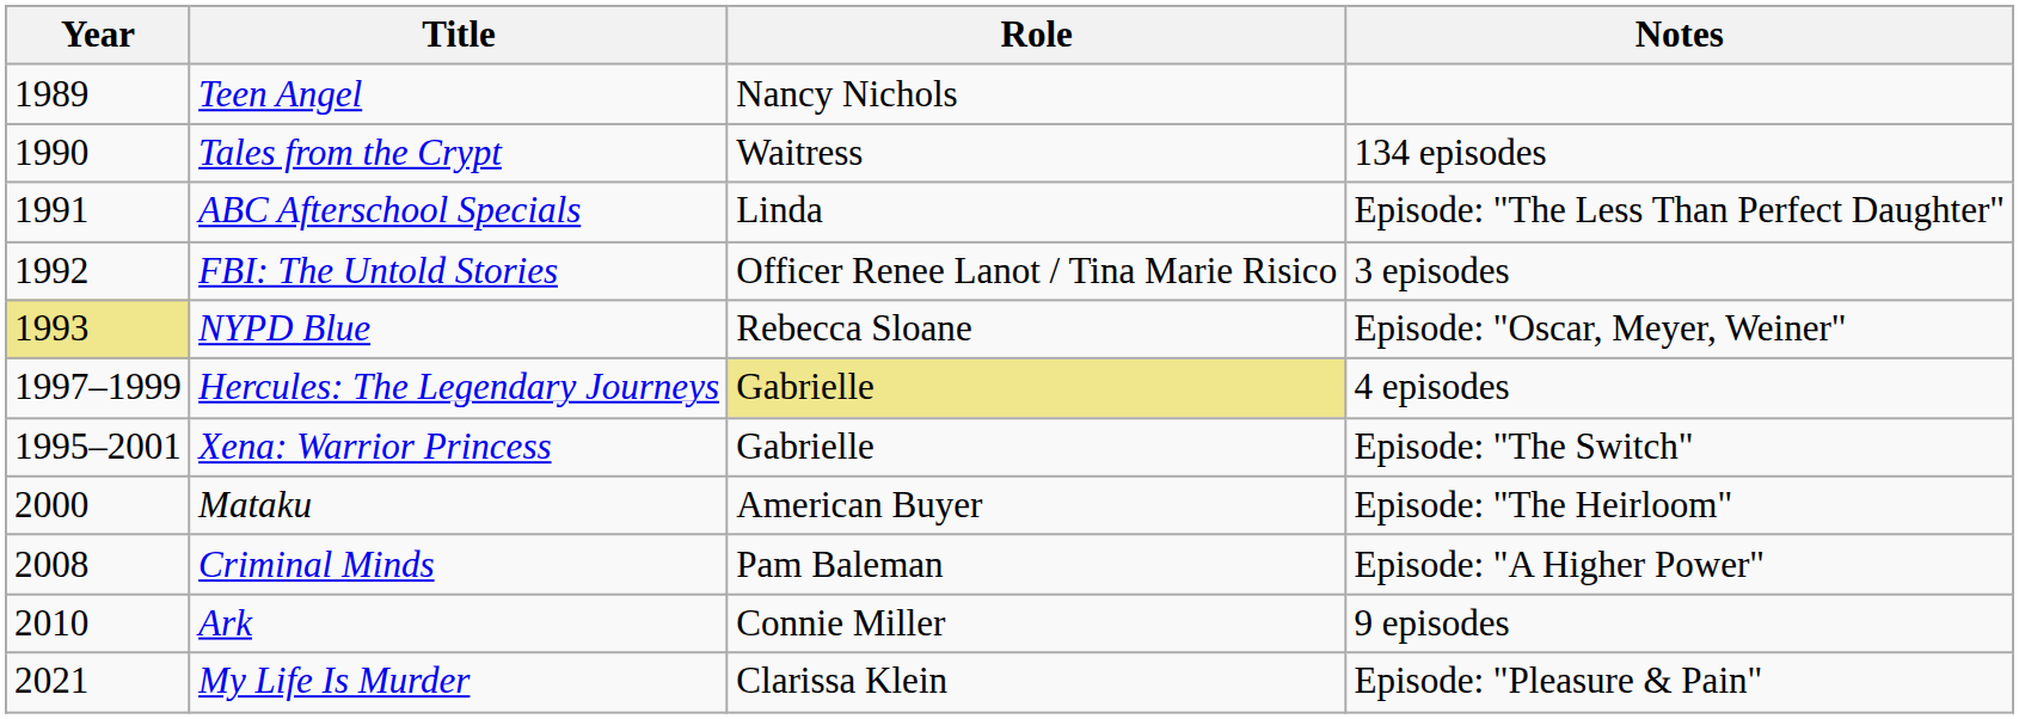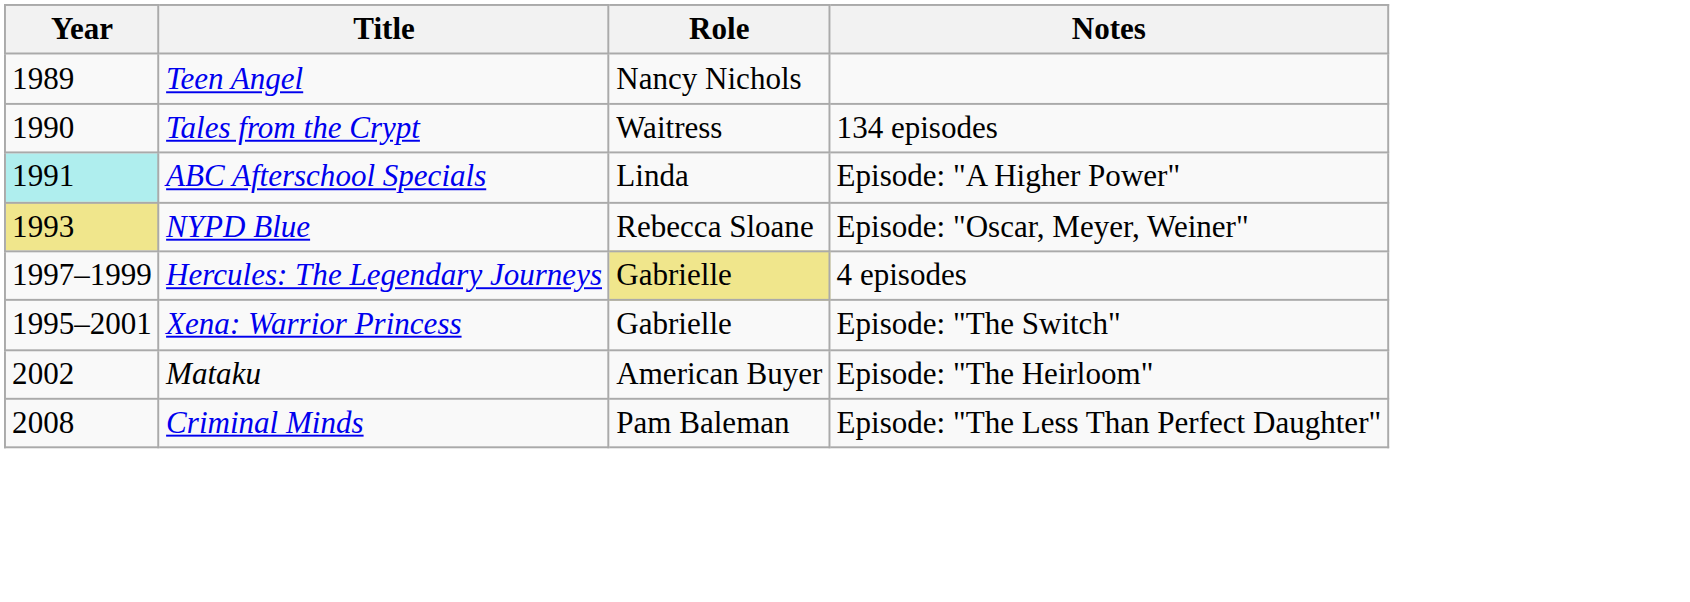ABC Afterschool Specials | Year: no background -> paleturquoise background
ABC Afterschool Specials | Notes: Episode: "The Less Than Perfect Daughter" -> Episode: "A Higher Power"
- row: 1992 | FBI: The Untold Stories | Officer Renee Lanot / Tina Marie Risico | 3 episodes
Mataku | Year: 2000 -> 2002
Criminal Minds | Notes: Episode: "A Higher Power" -> Episode: "The Less Than Perfect Daughter"
- row: 2010 | Ark | Connie Miller | 9 episodes
- row: 2021 | My Life Is Murder | Clarissa Klein | Episode: "Pleasure & Pain"
